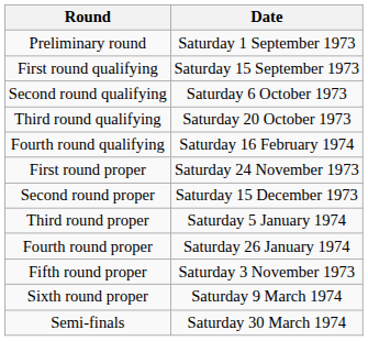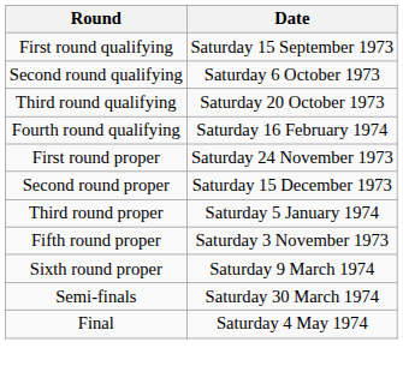- row: Preliminary round | Saturday 1 September 1973
- row: Fourth round proper | Saturday 26 January 1974
+ row: Final | Saturday 4 May 1974
